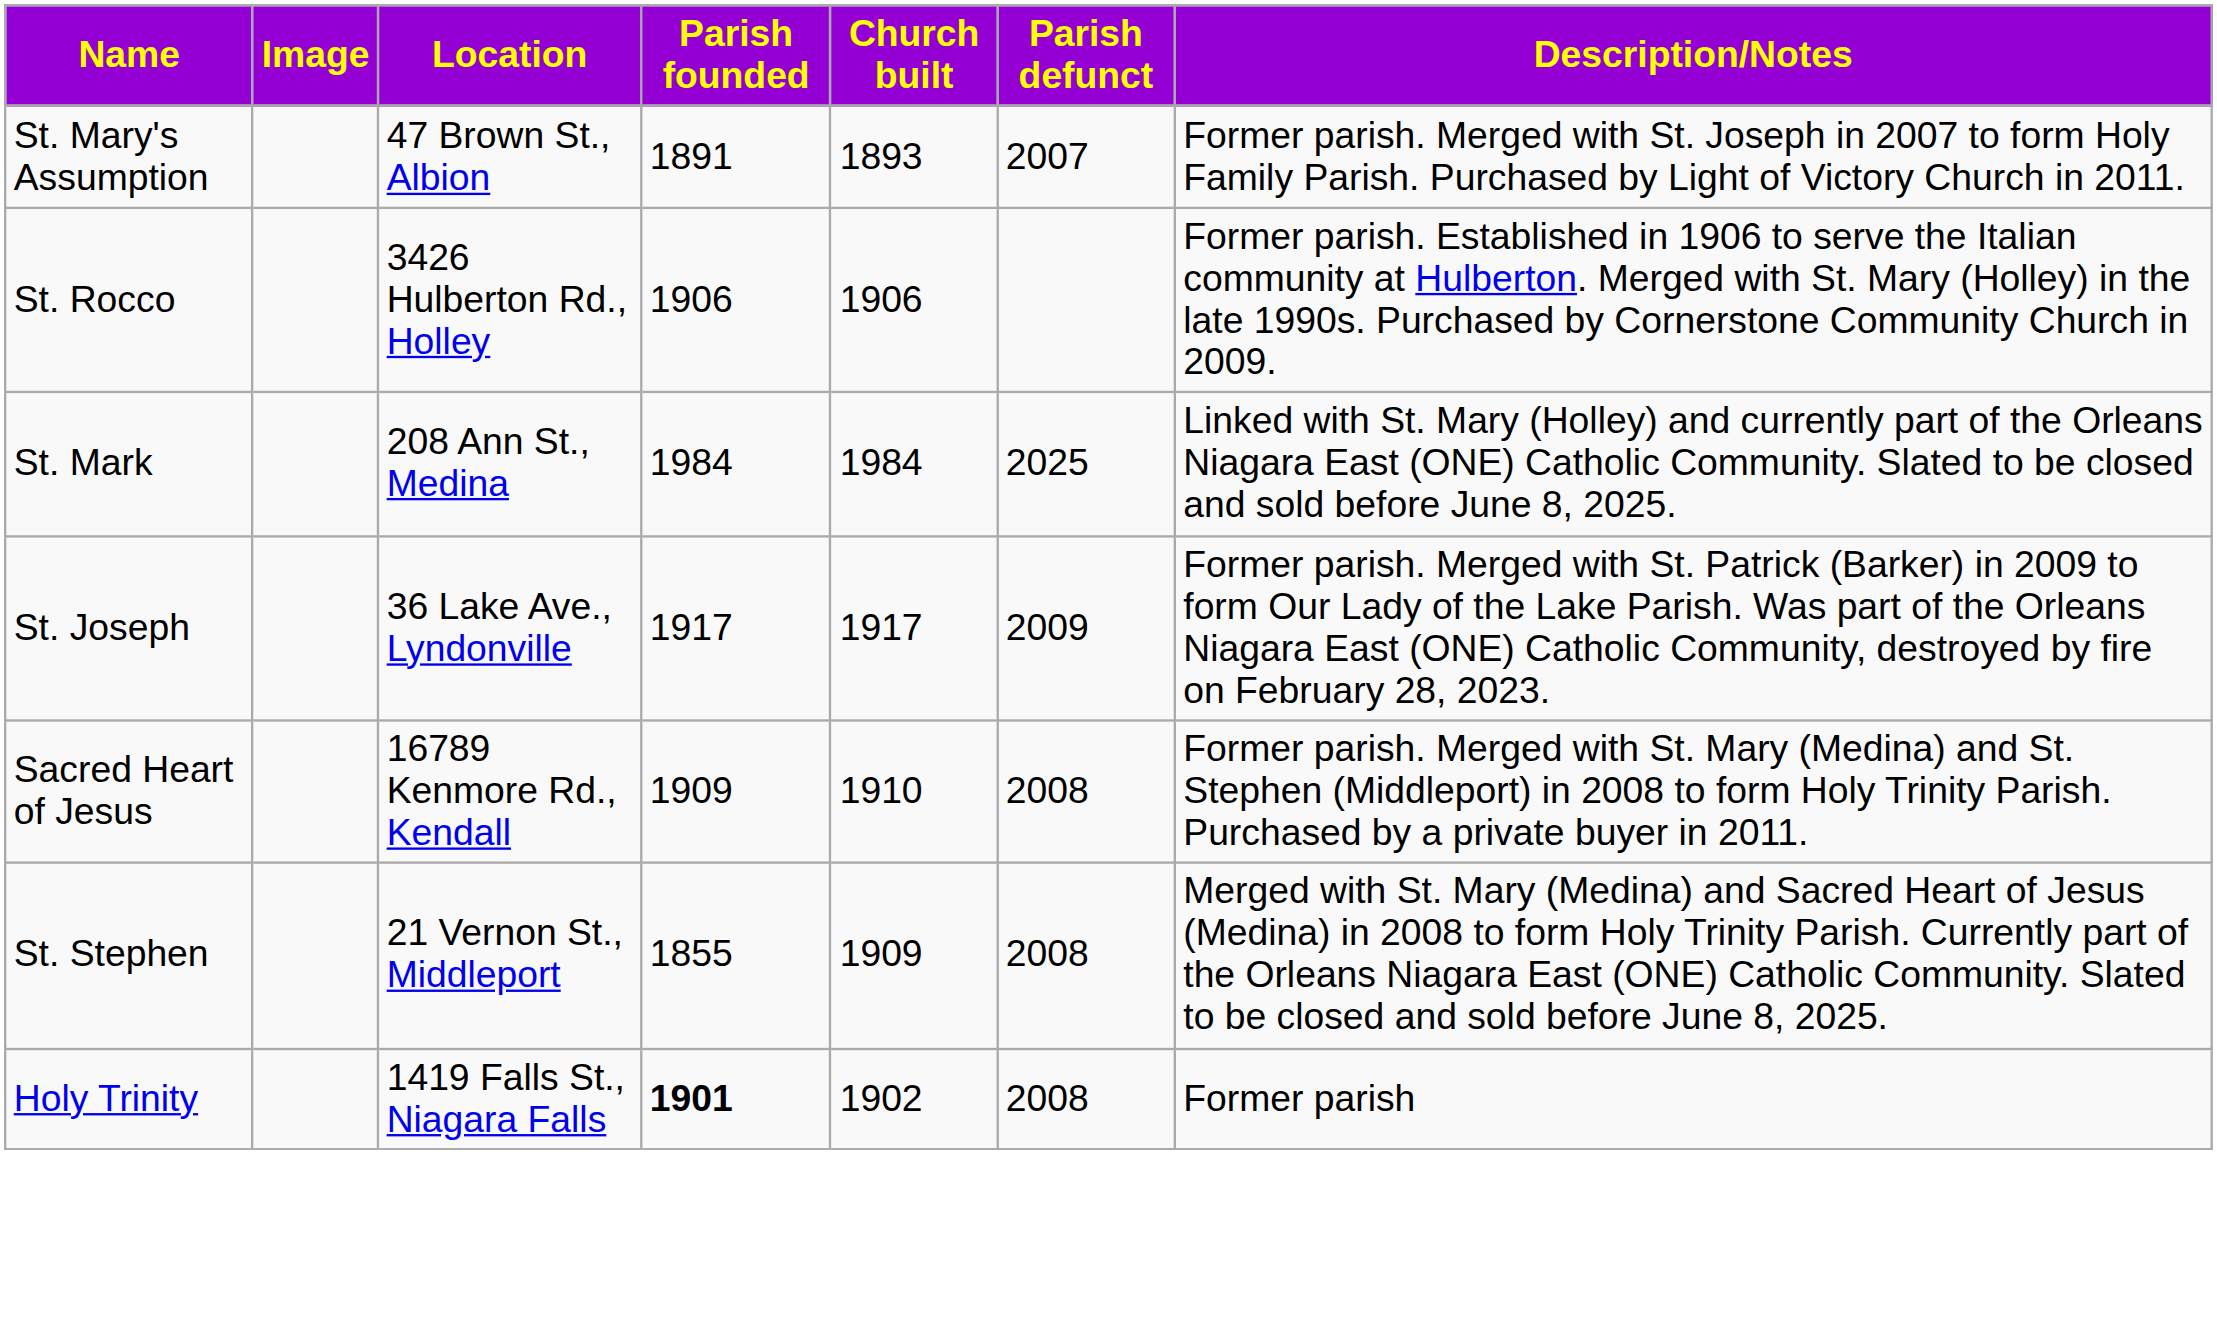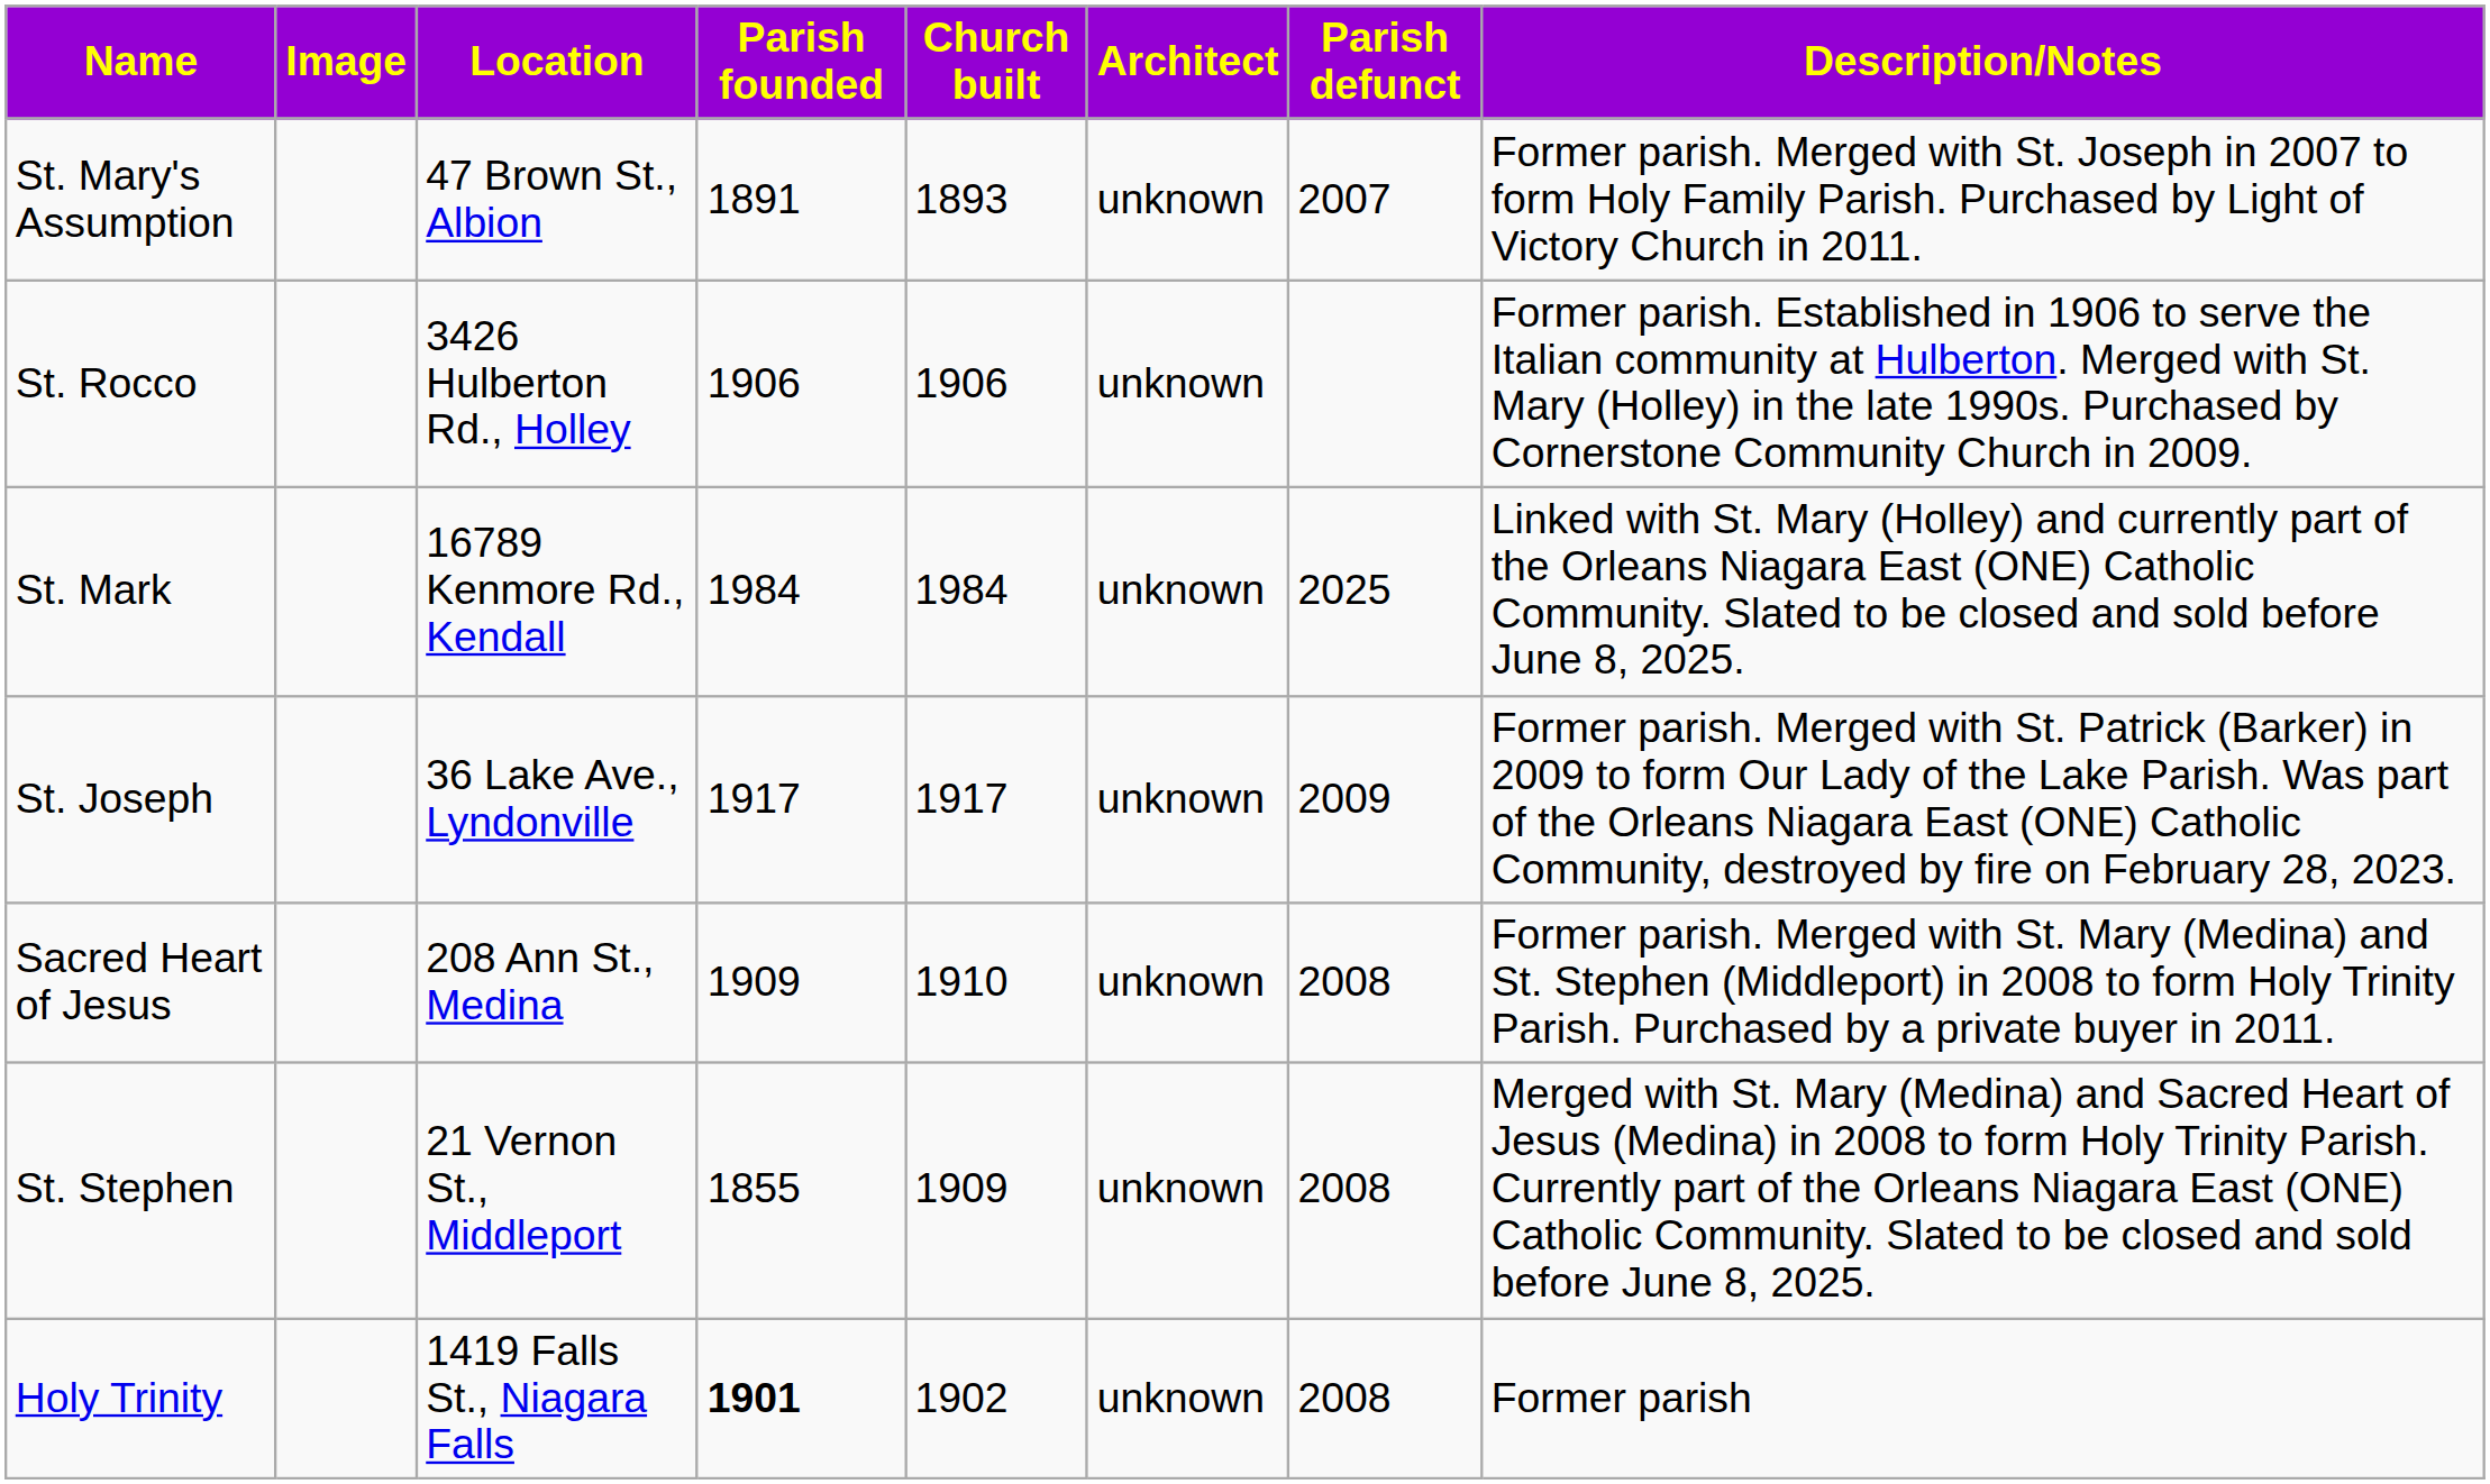+ column: Architect | unknown | unknown | unknown | unknown | unknown | unknown | unknown
St. Mark | Location: 208 Ann St., Medina -> 16789 Kenmore Rd., Kendall
Sacred Heart of Jesus | Location: 16789 Kenmore Rd., Kendall -> 208 Ann St., Medina
